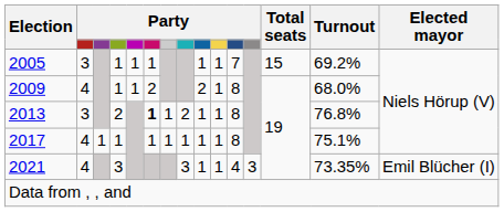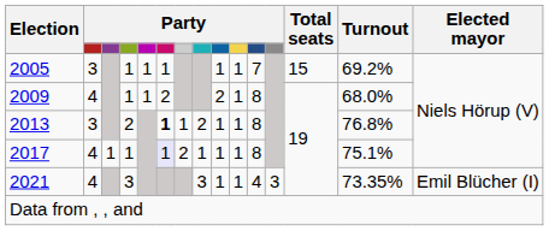2017 | column 6: no background -> lavender background
2017 | column 7: 1 -> 2
